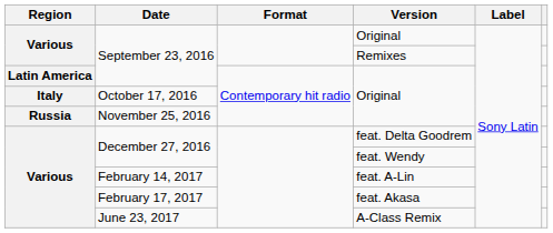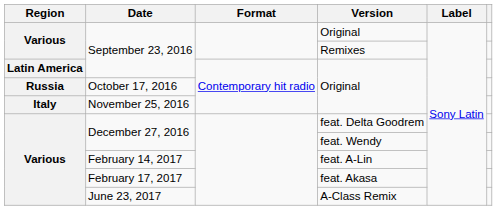October 17, 2016 | Region: Italy -> Russia
November 25, 2016 | Region: Russia -> Italy
